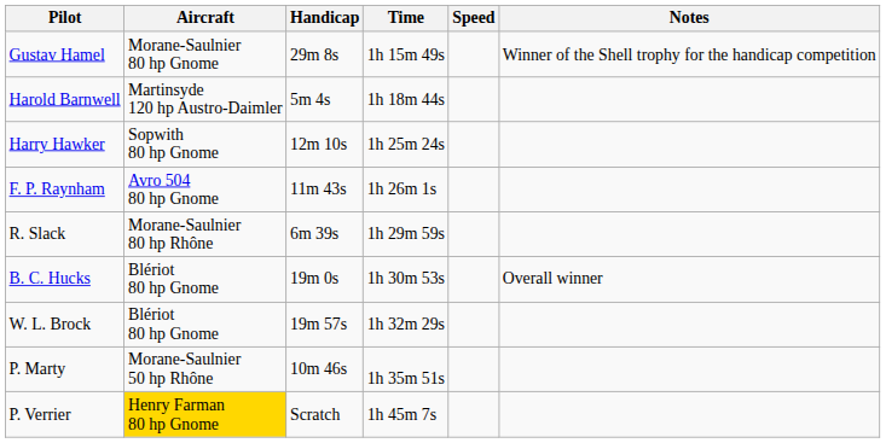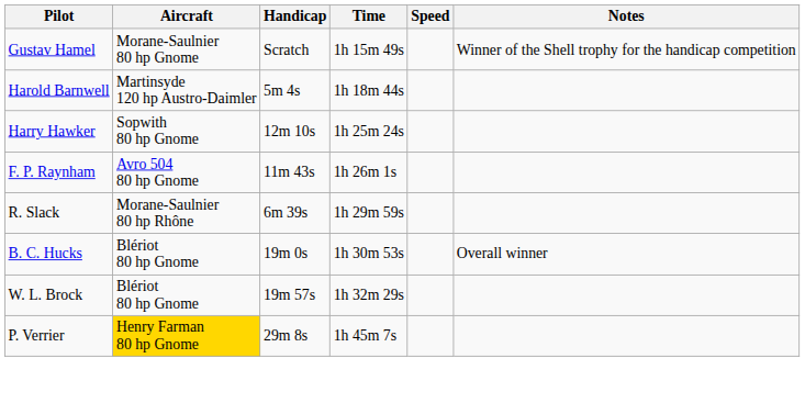Gustav Hamel | Handicap: 29m 8s -> Scratch
- row: P. Marty | Morane-Saulnier 50 hp Rhône | 10m 46s | 1h 35m 51s
P. Verrier | Handicap: Scratch -> 29m 8s
